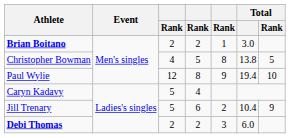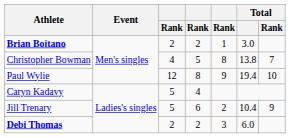Christopher Bowman | Total / Rank: 5 -> 7
